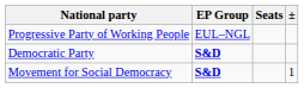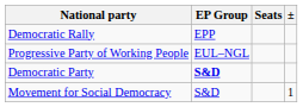+ row: Democratic Rally | EPP
Movement for Social Democracy | EP Group: bold -> normal
